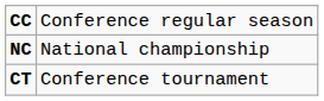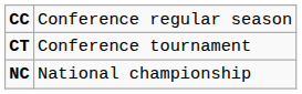rows swapped: CT <-> NC
